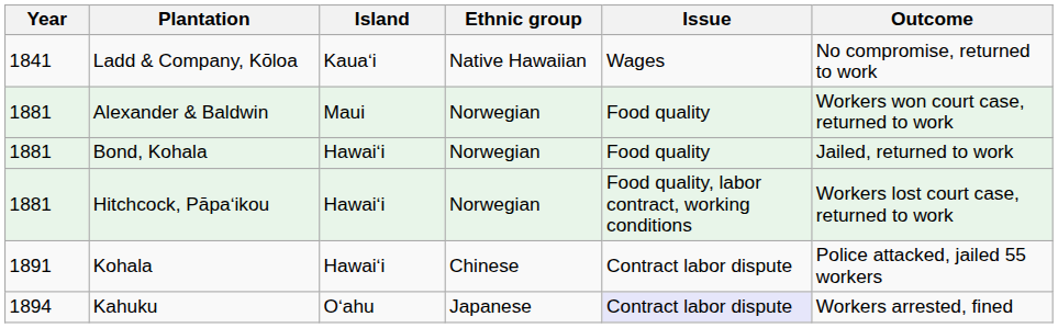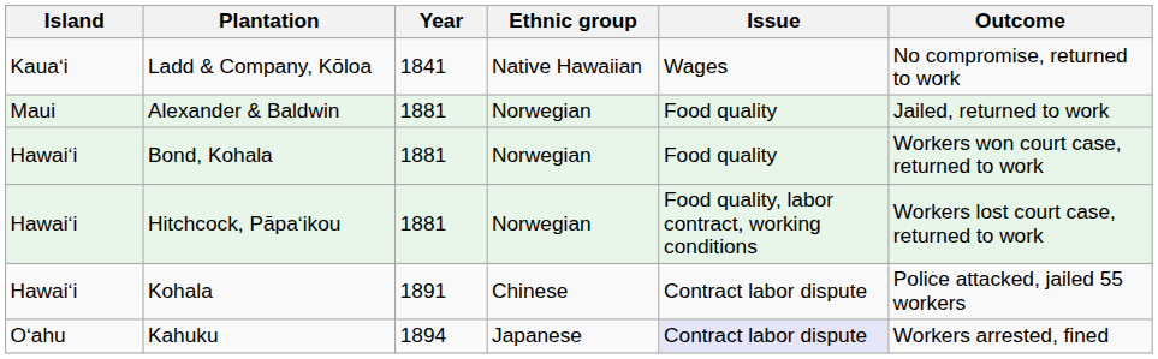columns swapped: Year <-> Island
Alexander & Baldwin | Outcome: Workers won court case, returned to work -> Jailed, returned to work
Bond, Kohala | Outcome: Jailed, returned to work -> Workers won court case, returned to work
